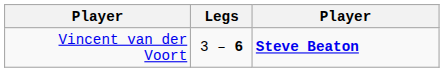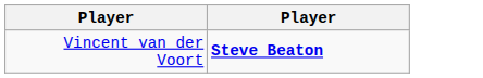- column: Legs | 3 – 6
